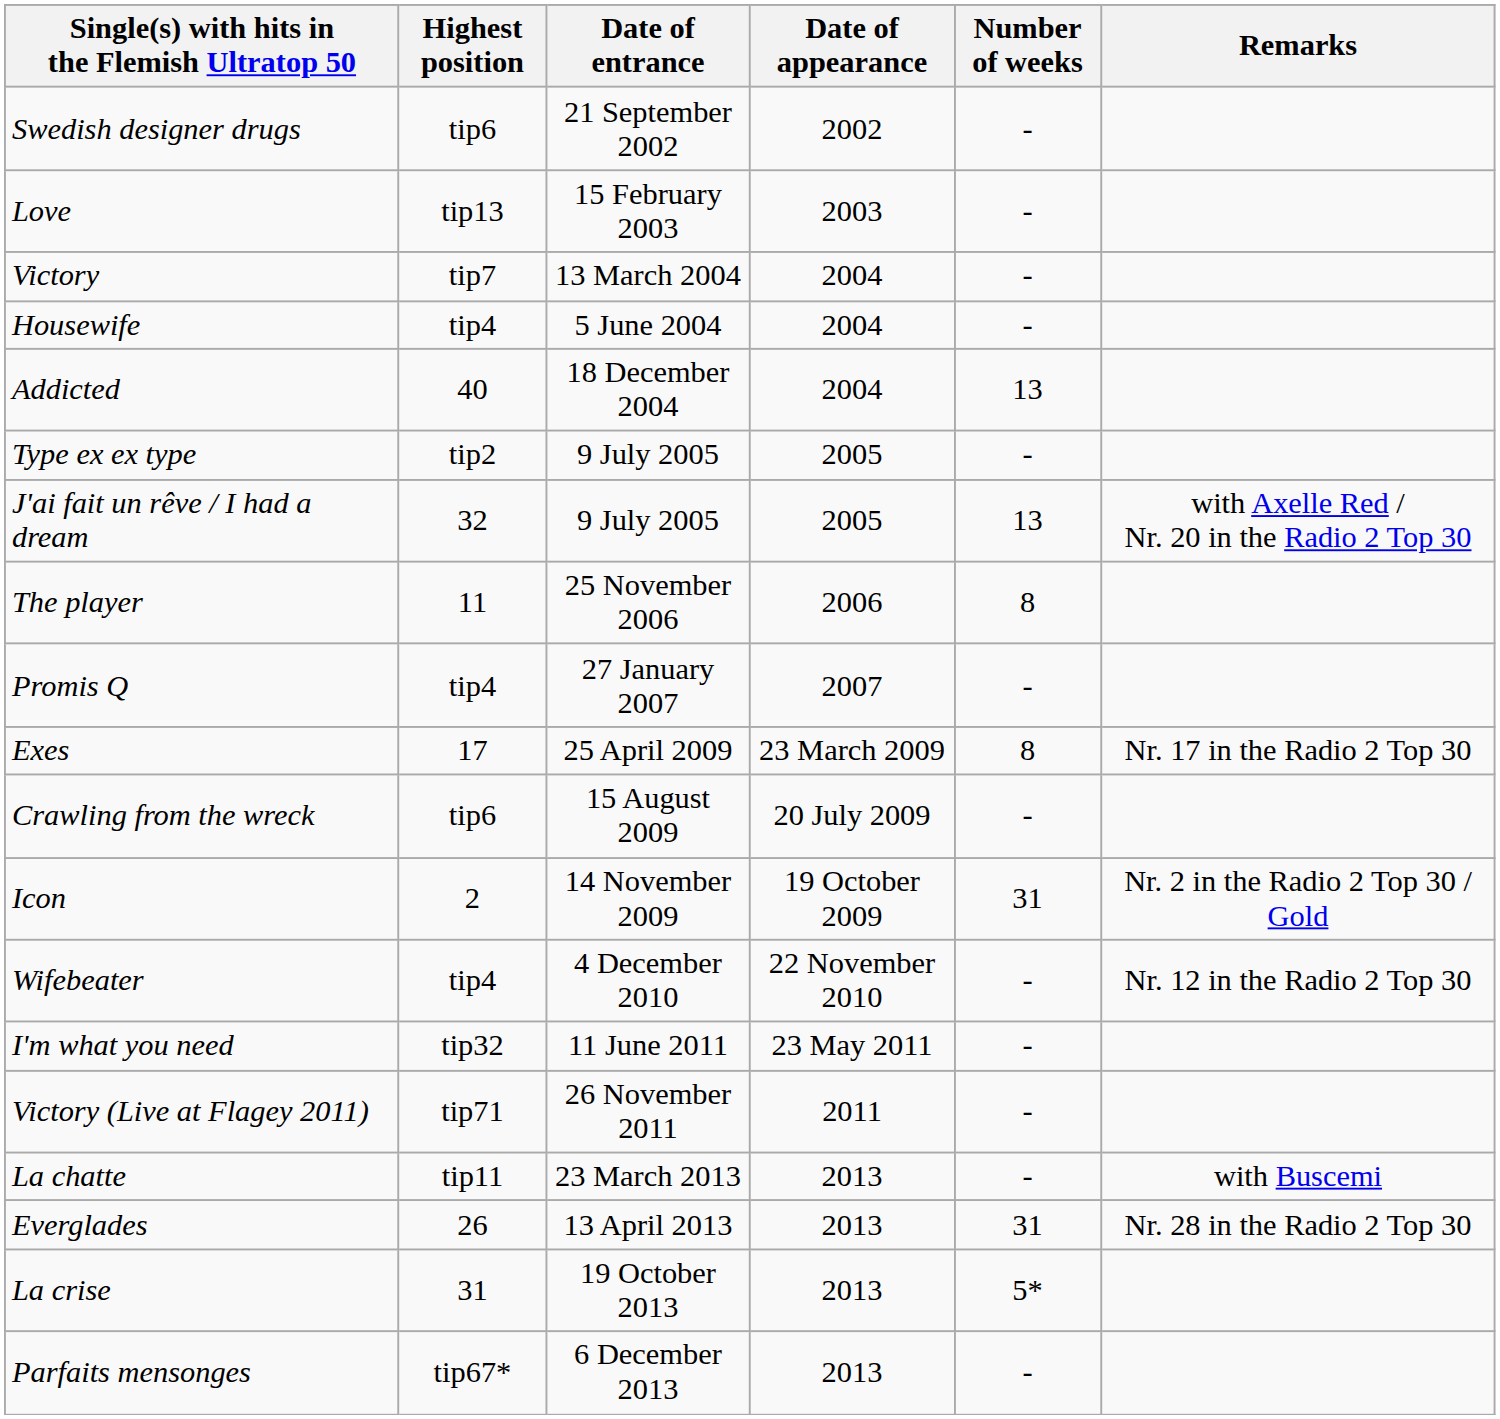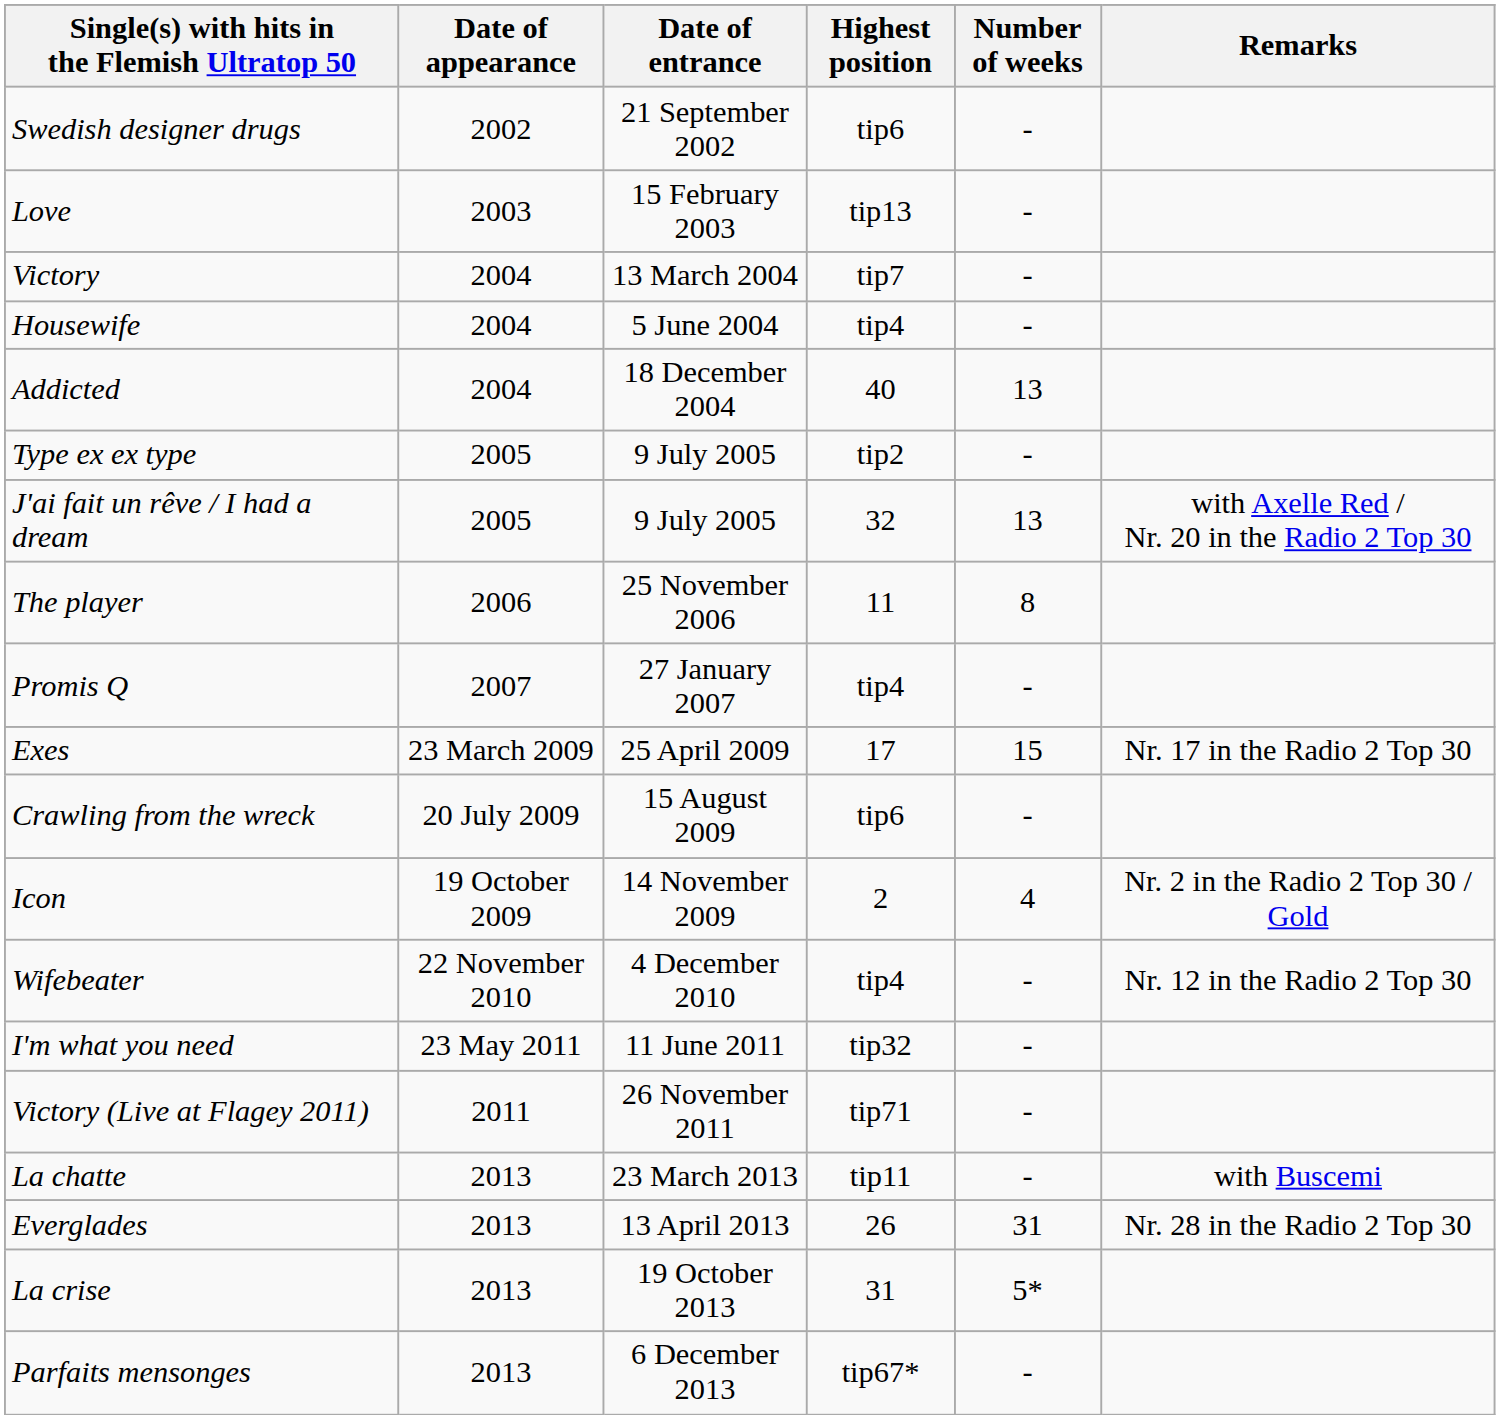columns swapped: Date of appearance <-> Highest position
Exes | Number of weeks: 8 -> 15
Icon | Number of weeks: 31 -> 4
